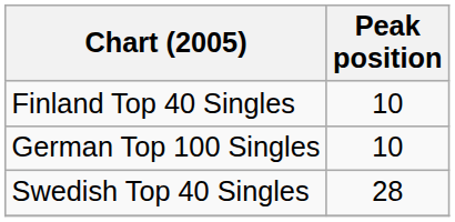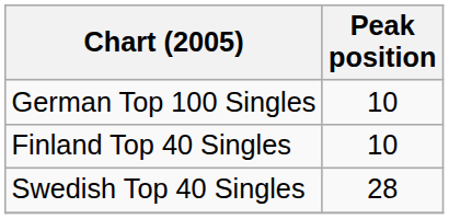rows swapped: Finland Top 40 Singles <-> German Top 100 Singles
